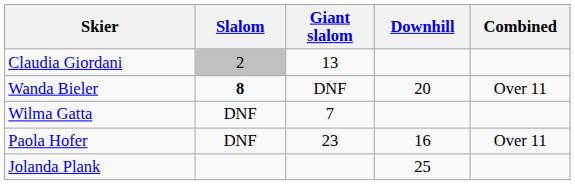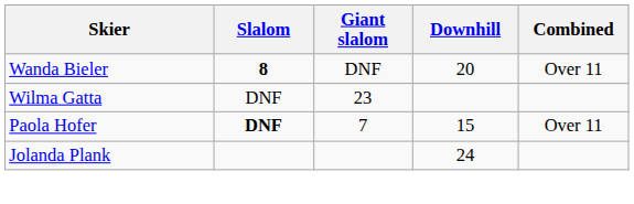- row: Claudia Giordani | 2 | 13
Wilma Gatta | Giant slalom: 7 -> 23
Paola Hofer | Slalom: normal -> bold
Paola Hofer | Giant slalom: 23 -> 7
Paola Hofer | Downhill: 16 -> 15
Jolanda Plank | Downhill: 25 -> 24
